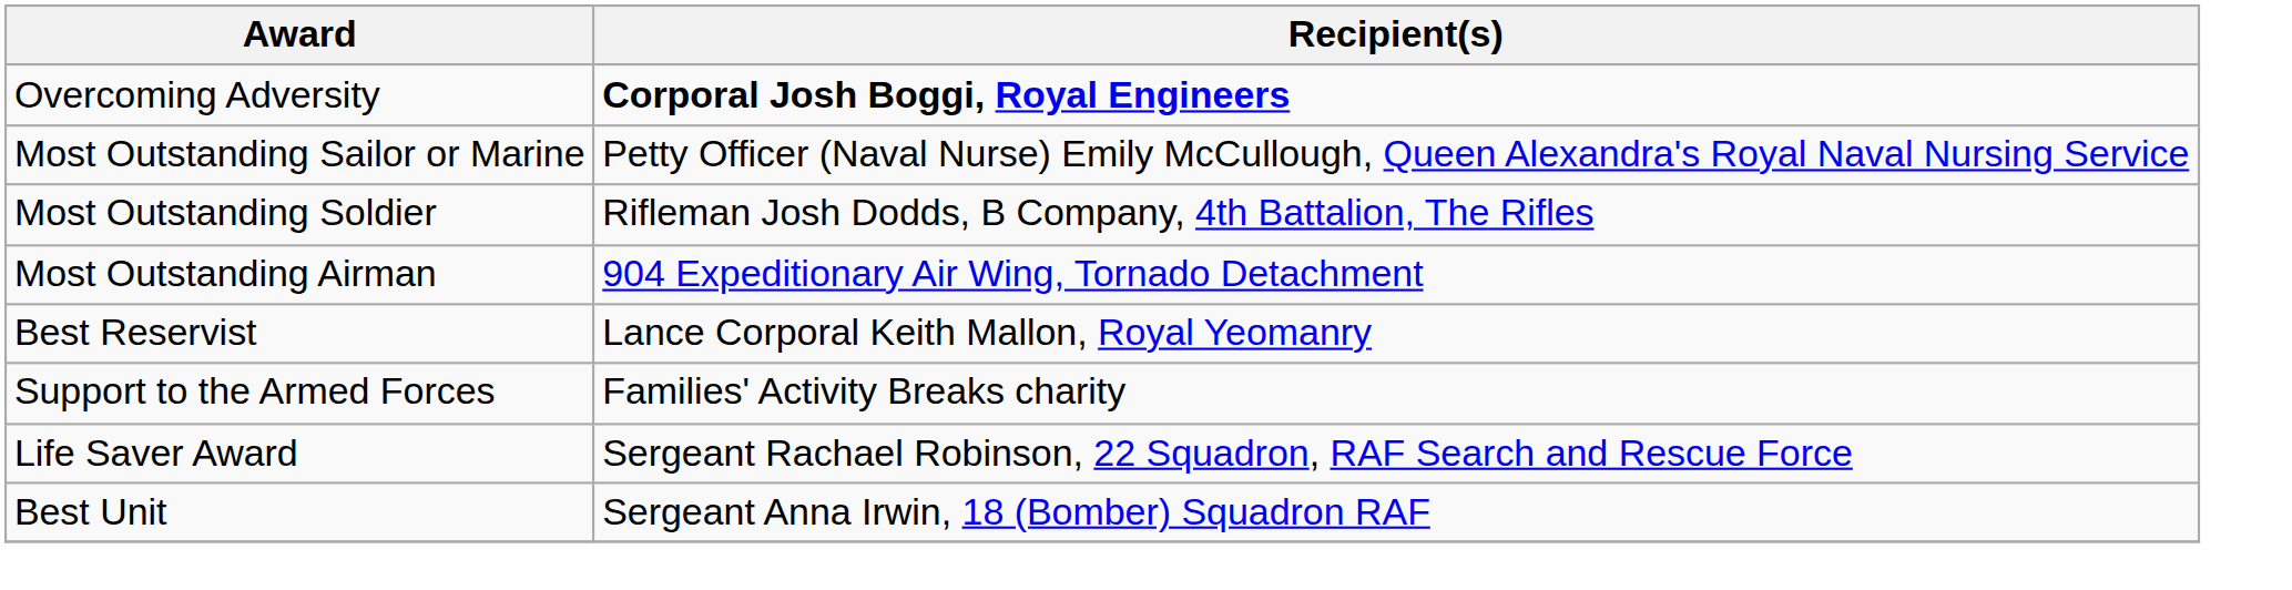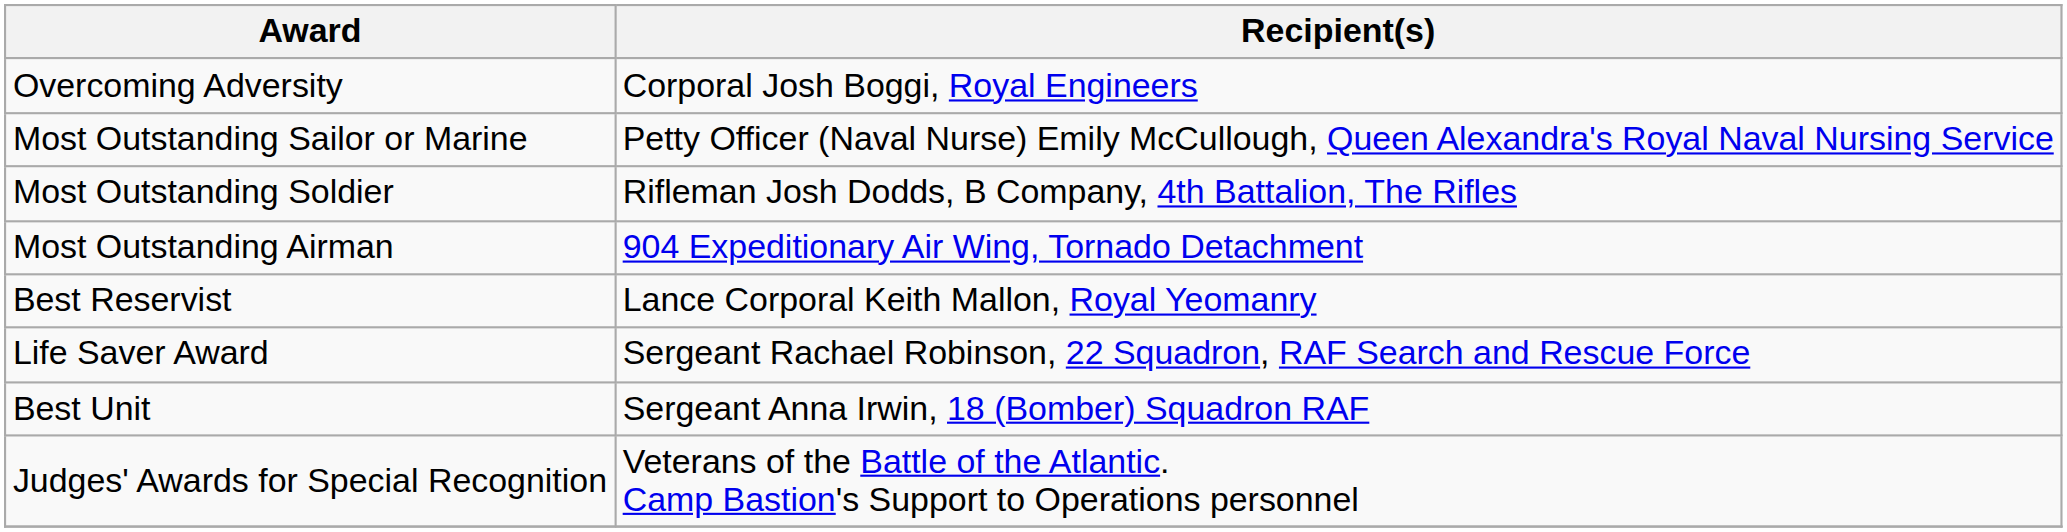Overcoming Adversity | Recipient(s): bold -> normal
- row: Support to the Armed Forces | Families' Activity Breaks charity
+ row: Judges' Awards for Special Recognition | Veterans of the Battle of the Atlantic. Camp Bastion's Support to Operations personnel
